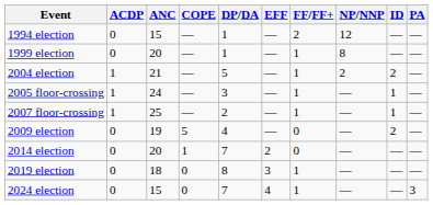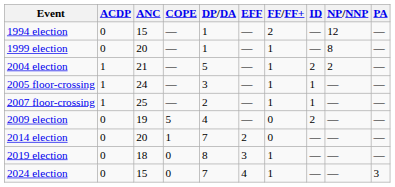columns swapped: ID <-> NP/NNP
